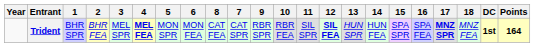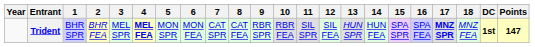columns swapped: 7 <-> 8
Trident | 12: bold -> normal
Trident | Points: 164 -> 147
